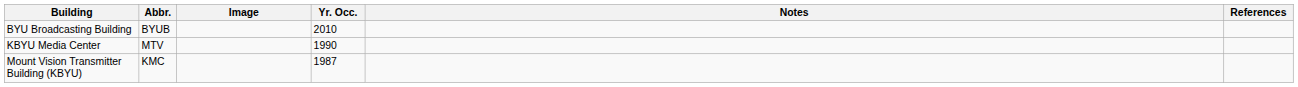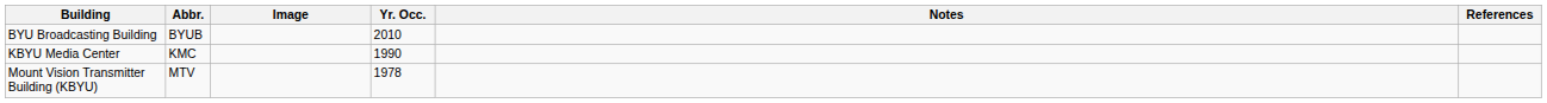KBYU Media Center | Abbr.: MTV -> KMC
Mount Vision Transmitter Building (KBYU) | Abbr.: KMC -> MTV
Mount Vision Transmitter Building (KBYU) | Yr. Occ.: 1987 -> 1978
